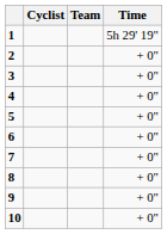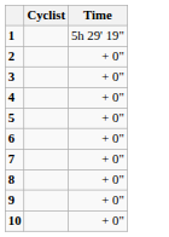- column: Team
